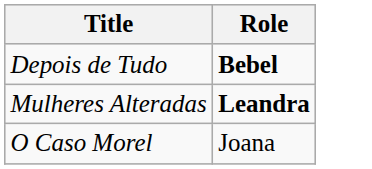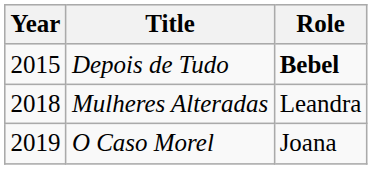+ column: Year | 2015 | 2018 | 2019
Mulheres Alteradas | Role: bold -> normal
